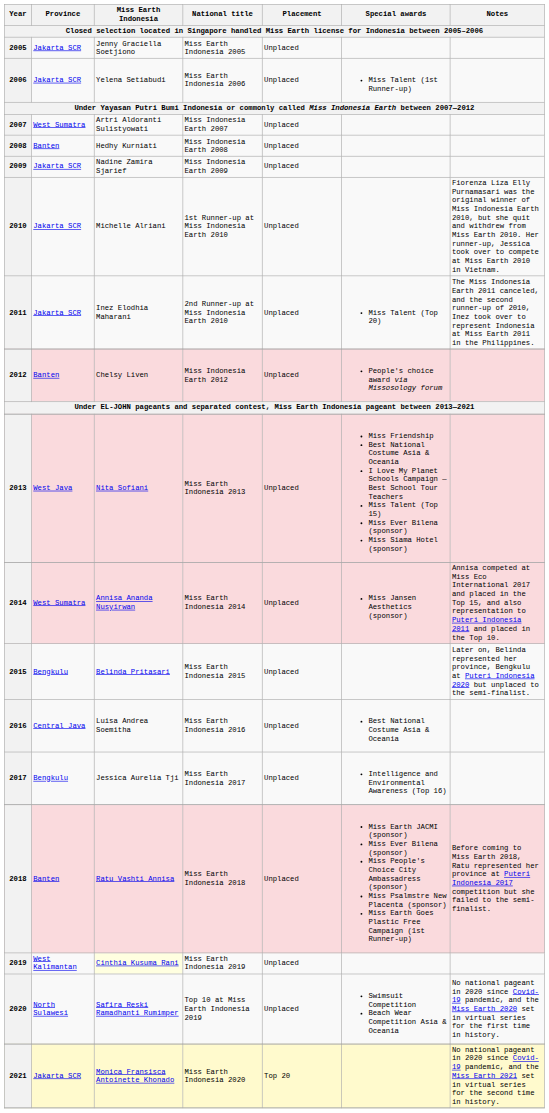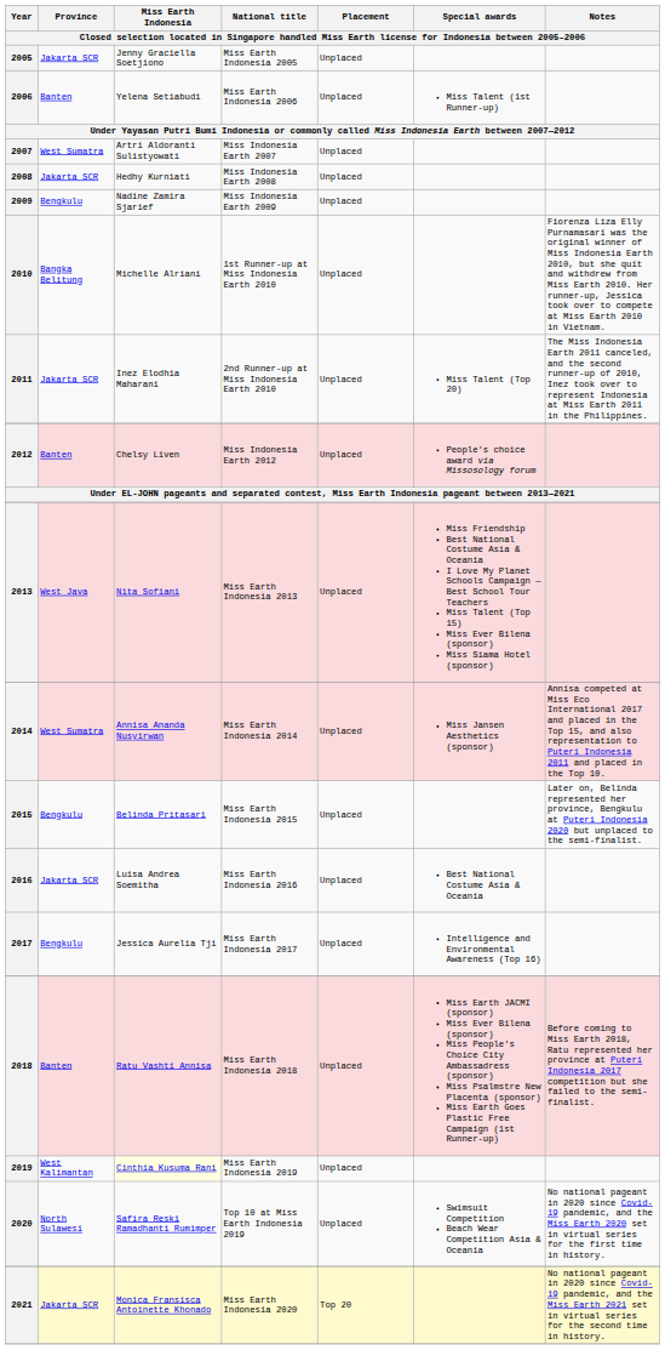2006 | Province: Jakarta SCR -> Banten
2008 | Province: Banten -> Jakarta SCR
2009 | Province: Jakarta SCR -> Bengkulu
2010 | Province: Jakarta SCR -> Bangka Belitung
2016 | Province: Central Java -> Jakarta SCR
